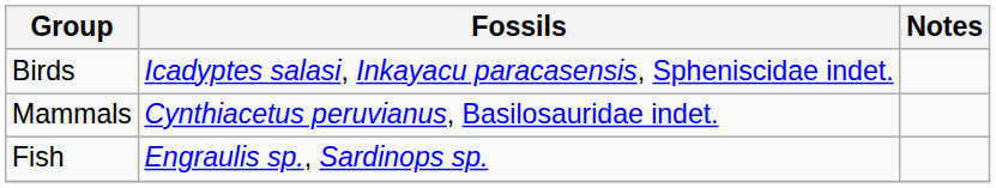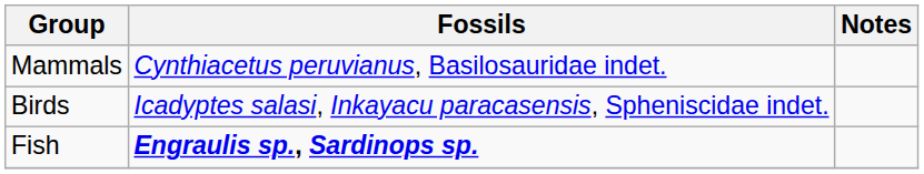rows swapped: Mammals <-> Birds
Fish | Fossils: normal -> bold
